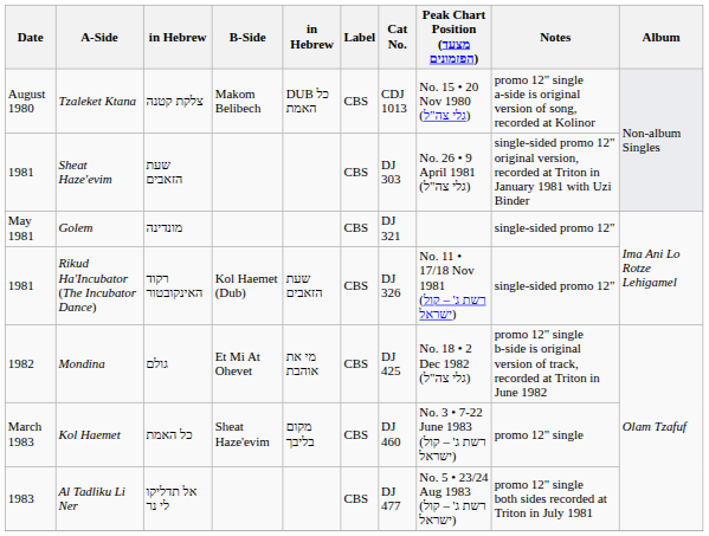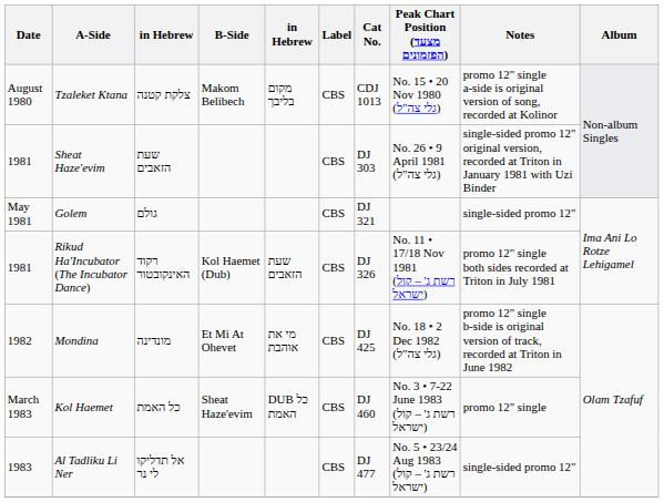Tzaleket Ktana | column 5: DUB כל האמת -> מקום בליבך
Golem | column 3: מונדינה -> גולם
Rikud Ha'Incubator (The Incubator Dance) | Notes: single-sided promo 12" -> promo 12" single both sides recorded at Triton in July 1981
Mondina | column 3: גולם -> מונדינה
Kol Haemet | column 5: מקום בליבך -> DUB כל האמת
Al Tadliku Li Ner | Notes: promo 12" single both sides recorded at Triton in July 1981 -> single-sided promo 12"
